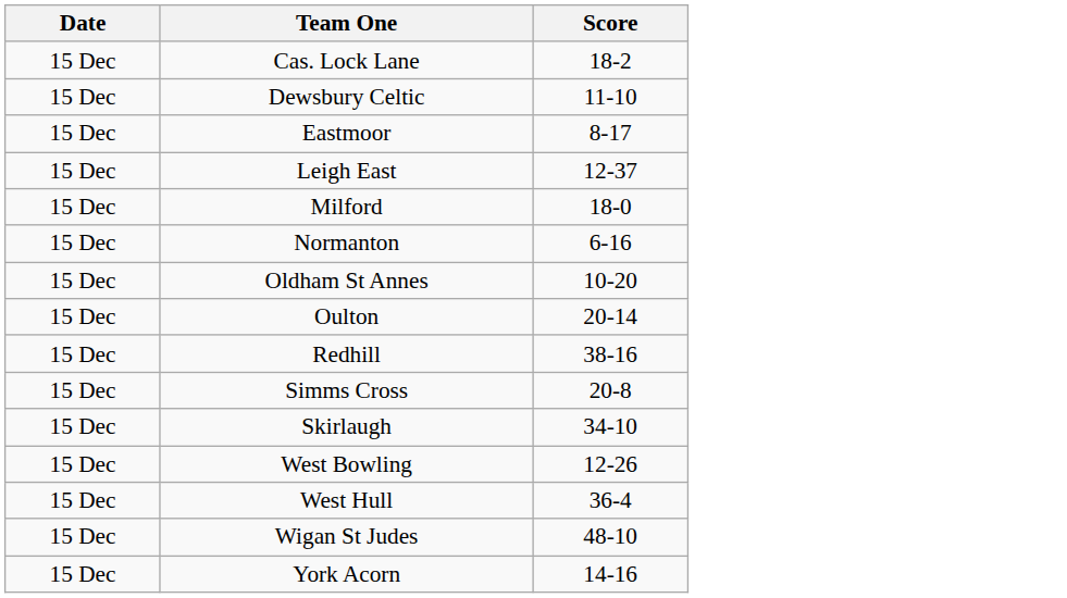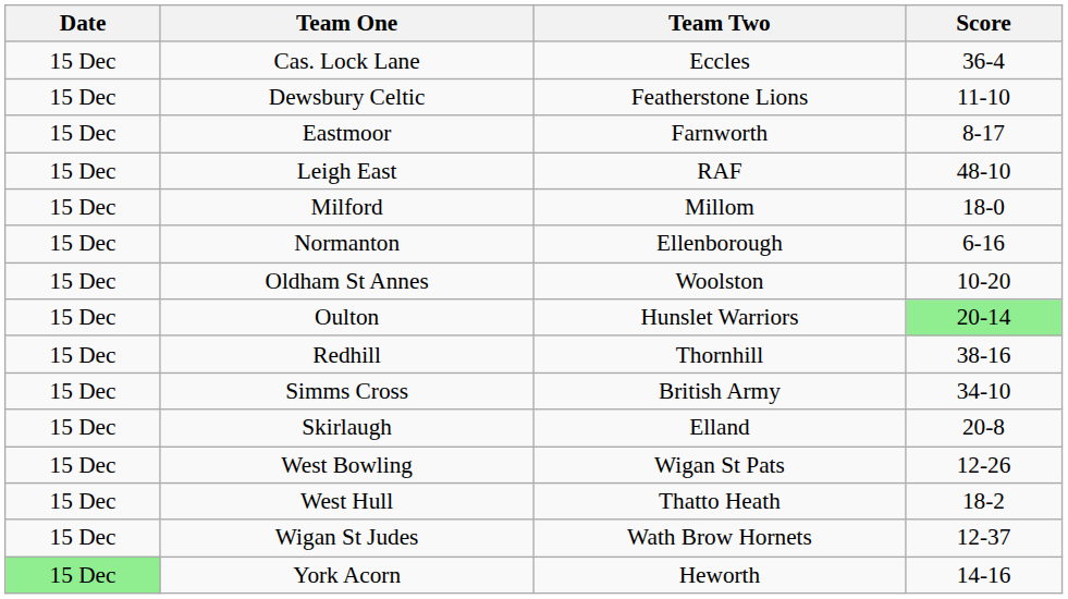+ column: Team Two | Eccles | Featherstone Lions | Farnworth | RAF | Millom | Ellenborough | Woolston | Hunslet Warriors | Thornhill | British Army | Elland | Wigan St Pats | Thatto Heath | Wath Brow Hornets | Heworth
Cas. Lock Lane | Score: 18-2 -> 36-4
Leigh East | Score: 12-37 -> 48-10
Oulton | Score: no background -> lightgreen background
Simms Cross | Score: 20-8 -> 34-10
Skirlaugh | Score: 34-10 -> 20-8
West Hull | Score: 36-4 -> 18-2
Wigan St Judes | Score: 48-10 -> 12-37
York Acorn | Date: no background -> lightgreen background
